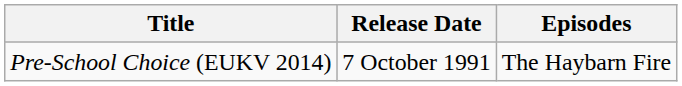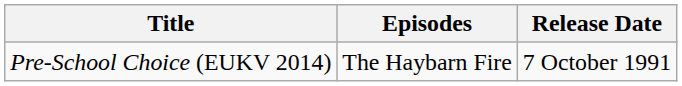columns swapped: Release Date <-> Episodes
